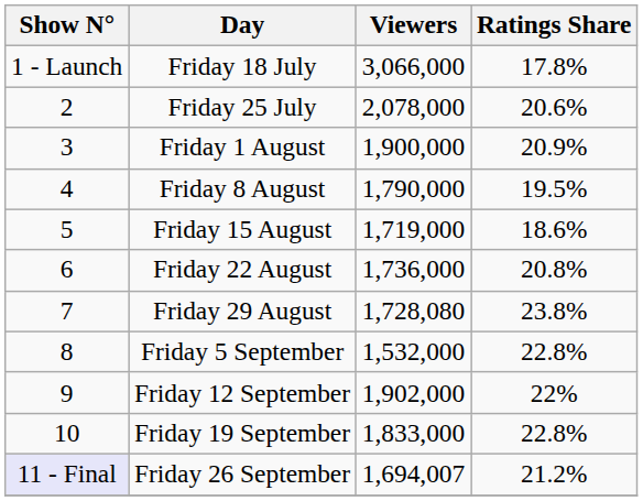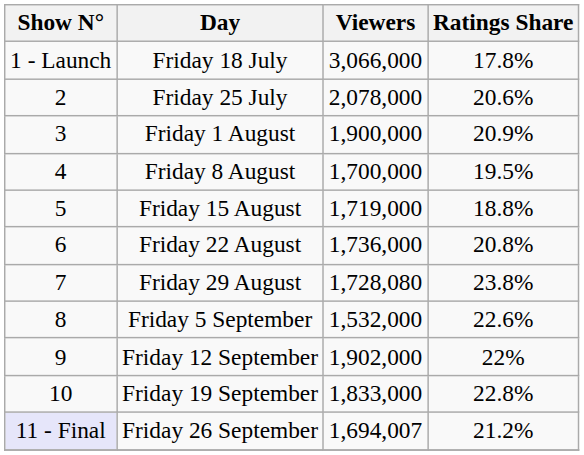Friday 8 August | Viewers: 1,790,000 -> 1,700,000
Friday 15 August | Ratings Share: 18.6% -> 18.8%
Friday 5 September | Ratings Share: 22.8% -> 22.6%
